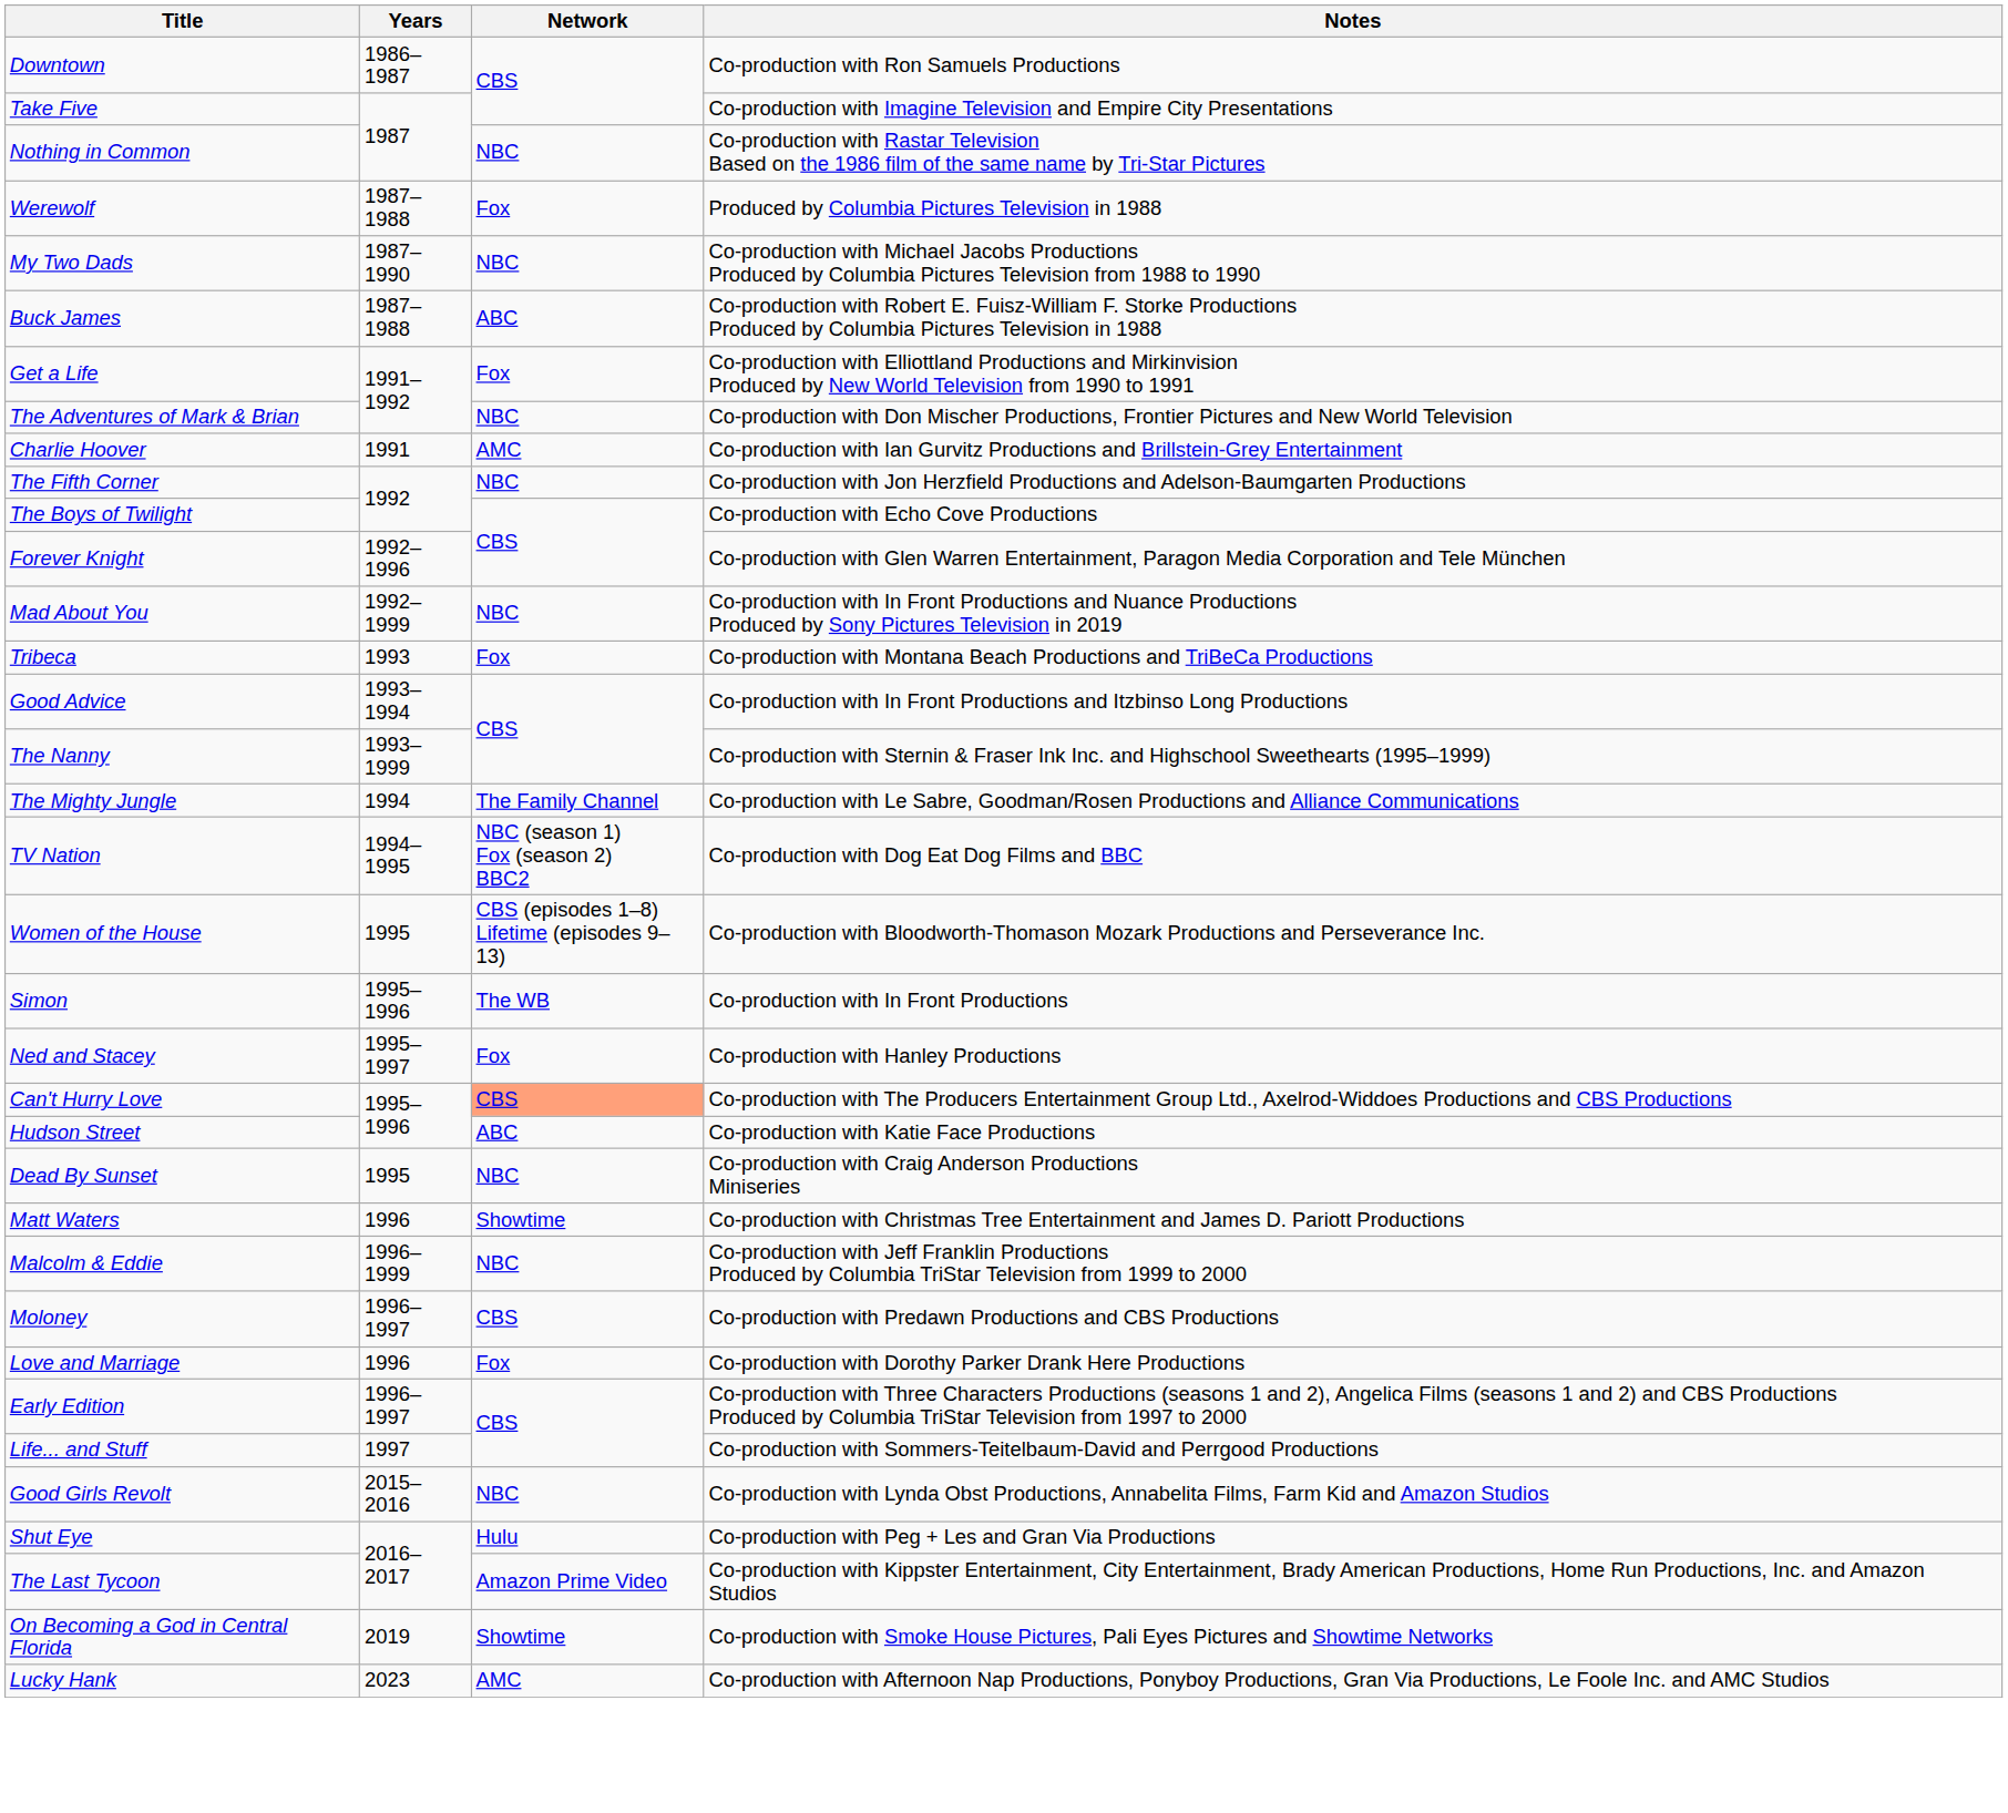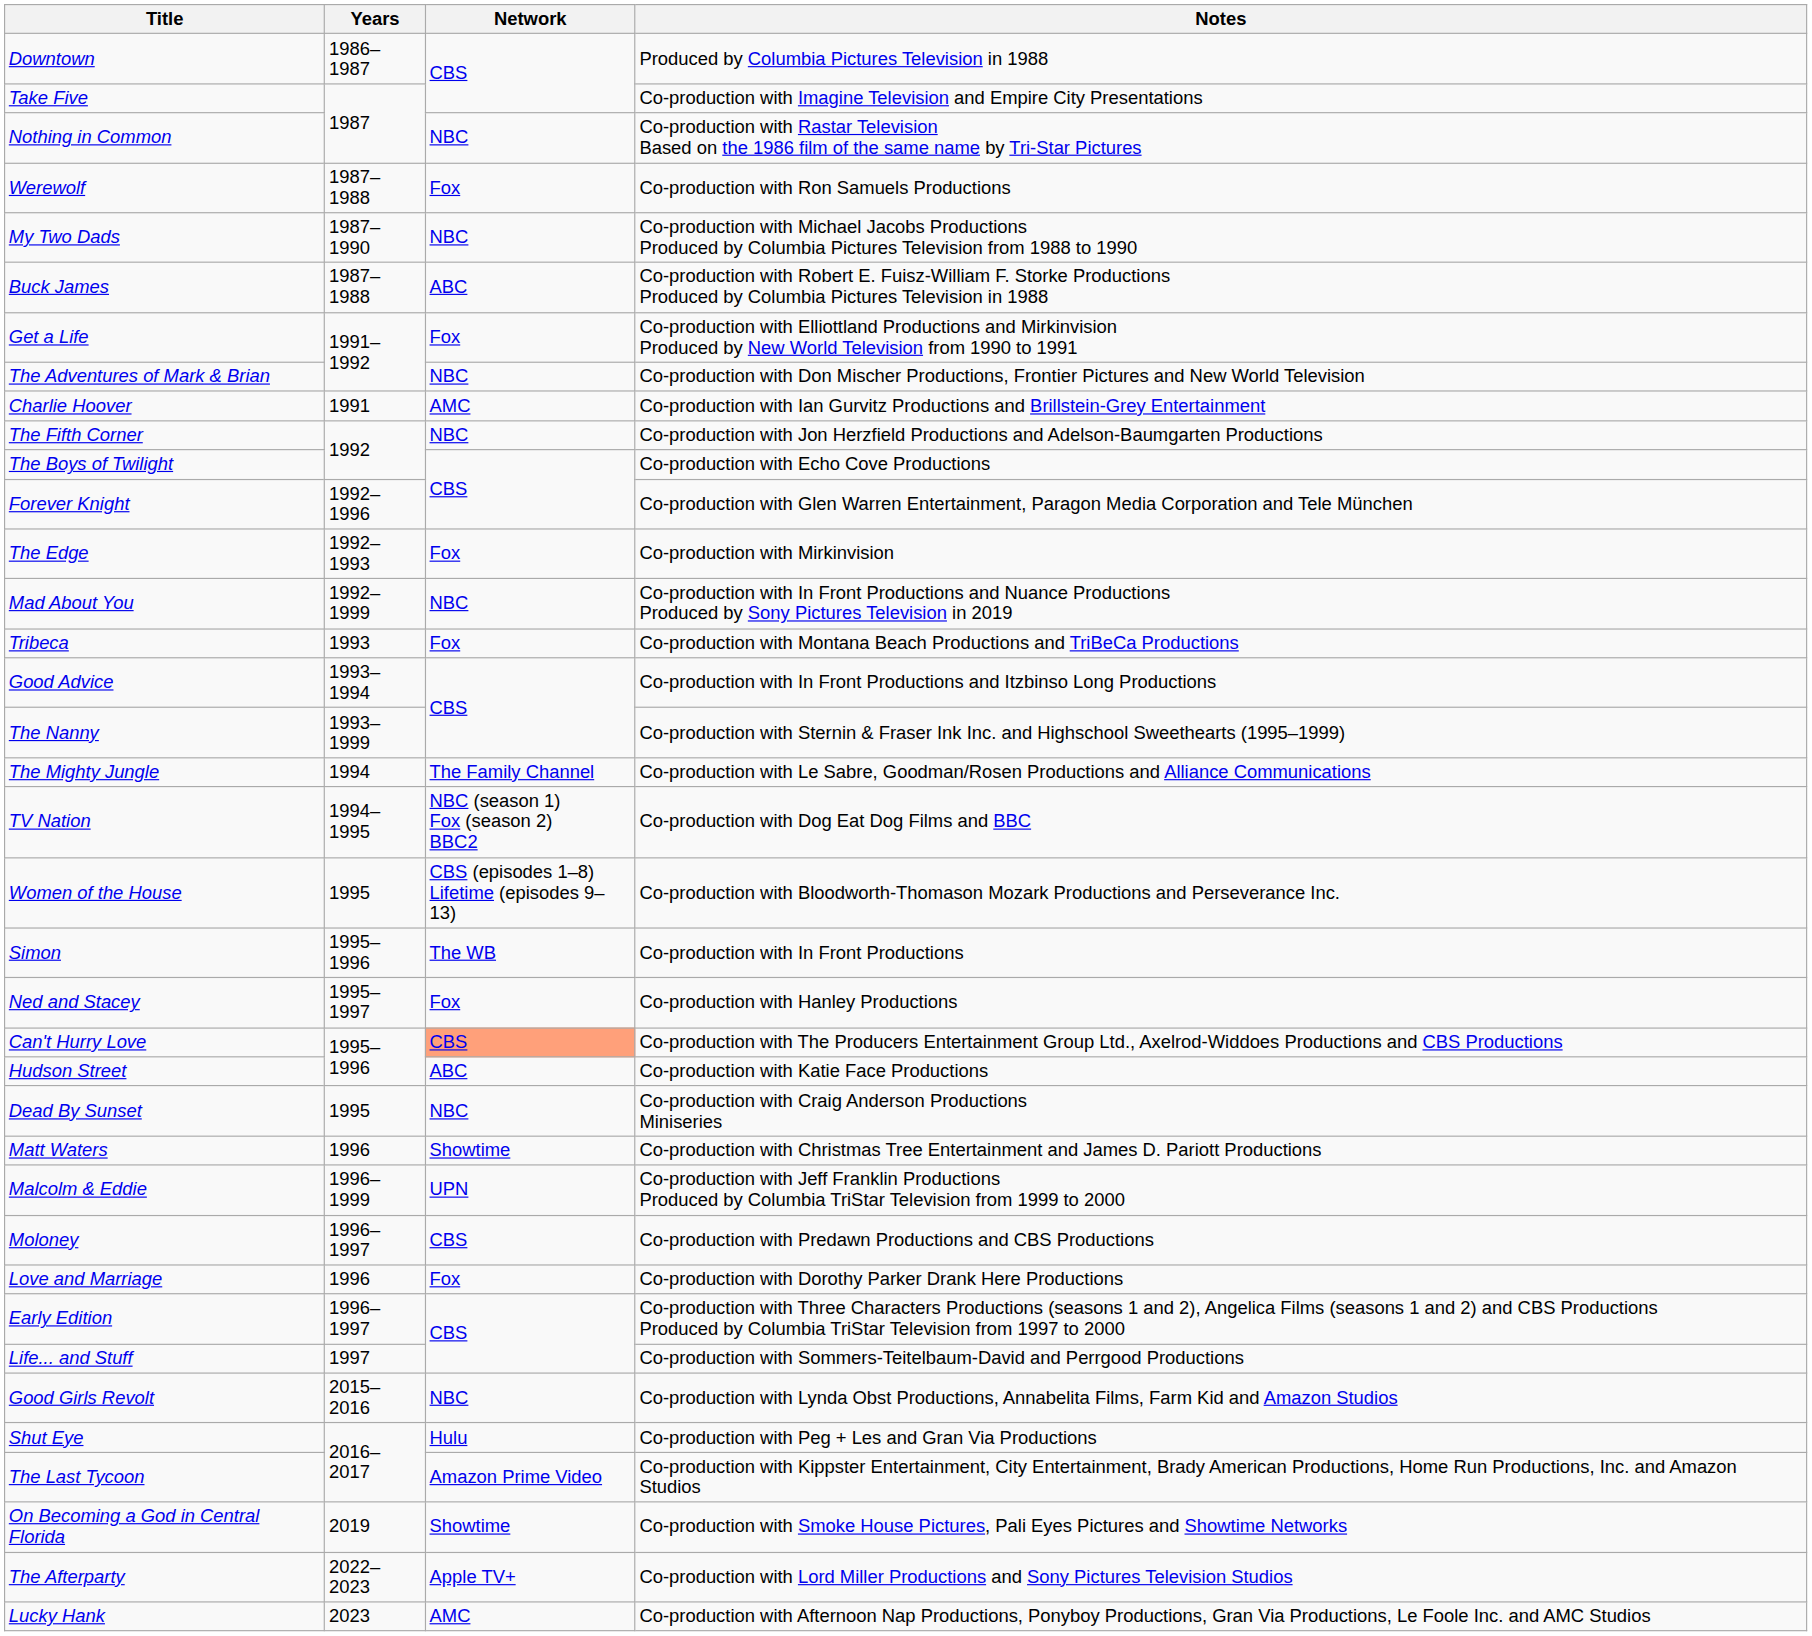Downtown | Notes: Co-production with Ron Samuels Productions -> Produced by Columbia Pictures Television in 1988
Werewolf | Notes: Produced by Columbia Pictures Television in 1988 -> Co-production with Ron Samuels Productions
+ row: The Edge | 1992–1993 | Fox | Co-production with Mirkinvision
Malcolm & Eddie | Network: NBC -> UPN
+ row: The Afterparty | 2022–2023 | Apple TV+ | Co-production with Lord Miller Productions and Sony Pictures Television Studios
